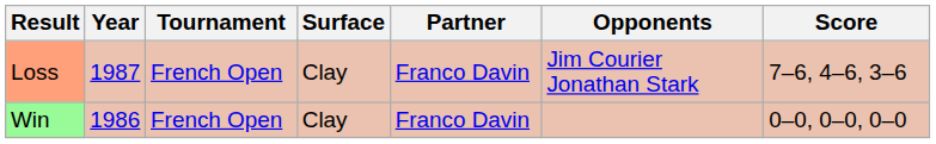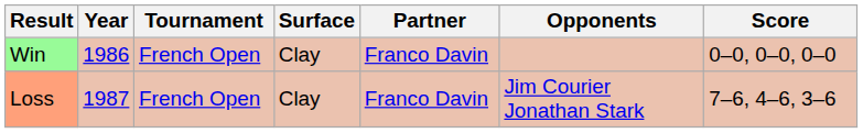rows swapped: Win <-> Loss
